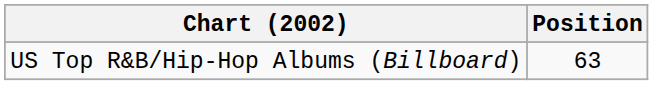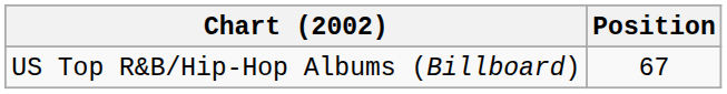US Top R&B/Hip-Hop Albums (Billboard) | Position: 63 -> 67
